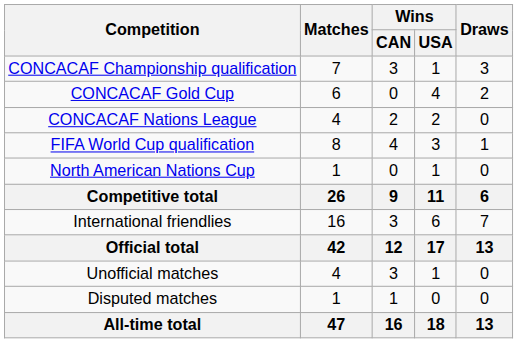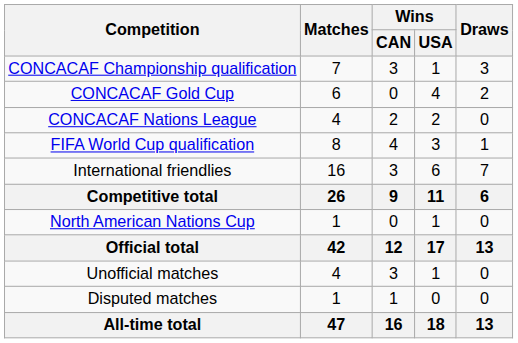rows swapped: North American Nations Cup <-> International friendlies
